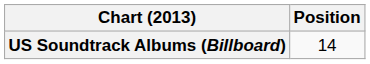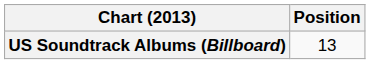US Soundtrack Albums (Billboard) | Position: 14 -> 13
